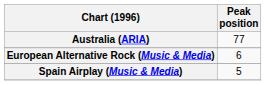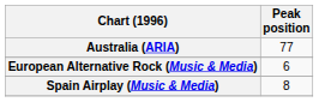Spain Airplay (Music & Media) | Peak position: 5 -> 8
